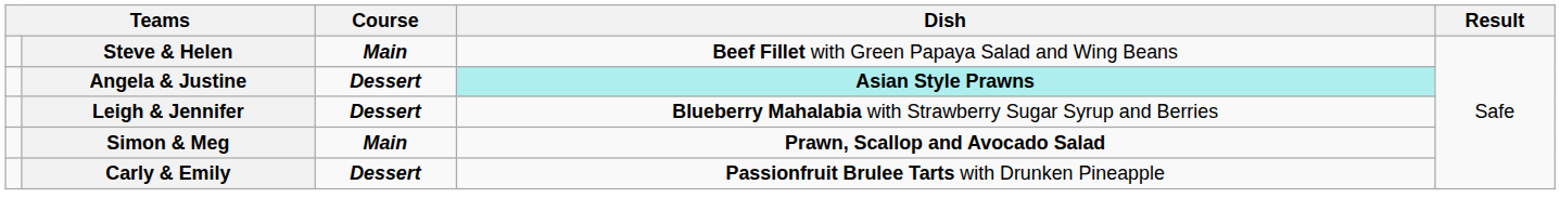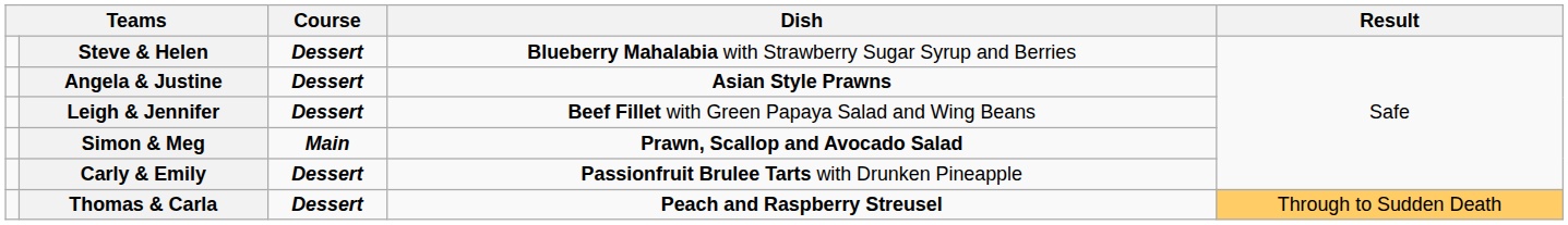Steve & Helen | Course: Main -> Dessert
Steve & Helen | Dish: Beef Fillet with Green Papaya Salad and Wing Beans -> Blueberry Mahalabia with Strawberry Sugar Syrup and Berries
Angela & Justine | Dish: paleturquoise background -> no background
Leigh & Jennifer | Dish: Blueberry Mahalabia with Strawberry Sugar Syrup and Berries -> Beef Fillet with Green Papaya Salad and Wing Beans
+ row: Thomas & Carla | Dessert | Peach and Raspberry Streusel | Through to Sudden Death
